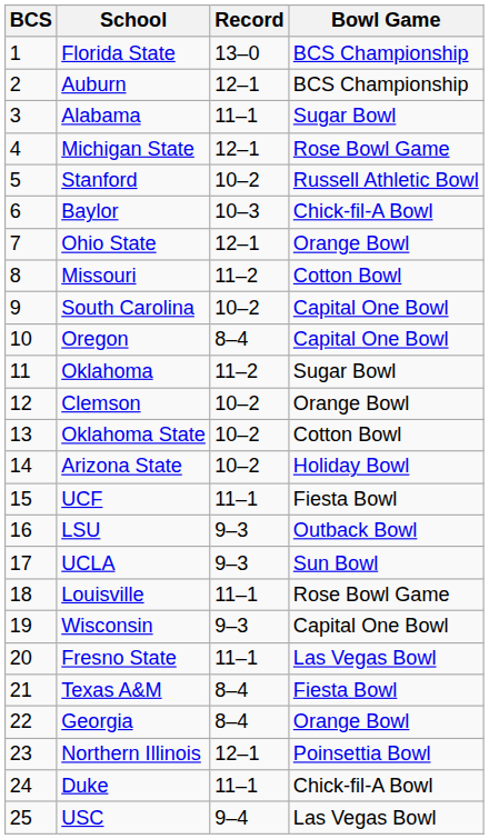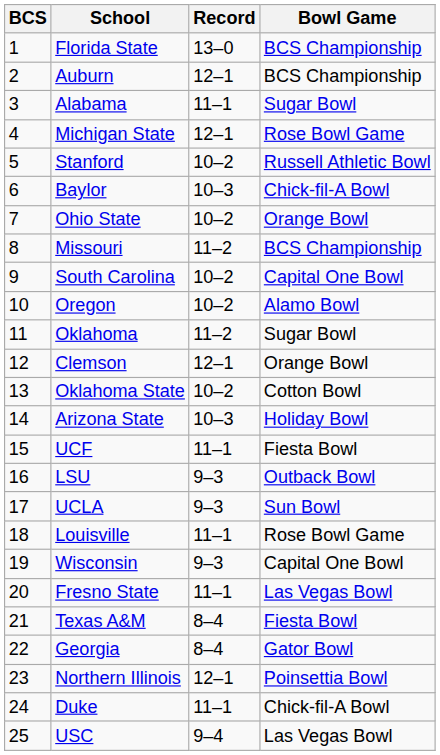Ohio State | Record: 12–1 -> 10–2
Missouri | Bowl Game: Cotton Bowl -> BCS Championship
Oregon | Record: 8–4 -> 10–2
Oregon | Bowl Game: Capital One Bowl -> Alamo Bowl
Clemson | Record: 10–2 -> 12–1
Arizona State | Record: 10–2 -> 10–3
Georgia | Bowl Game: Orange Bowl -> Gator Bowl
